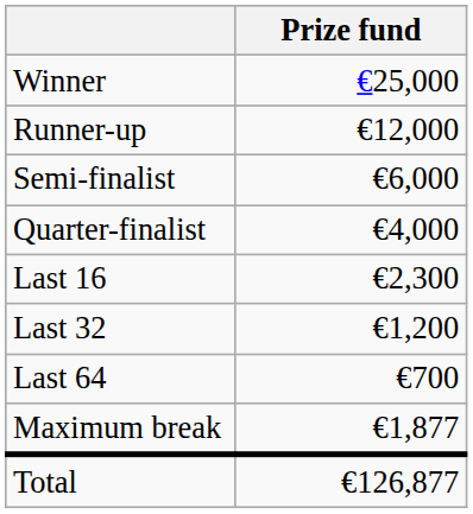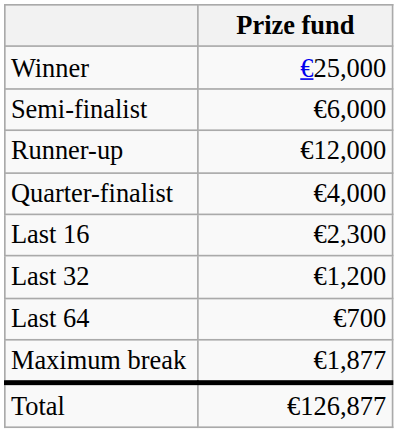rows swapped: Runner-up <-> Semi-finalist
